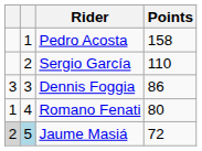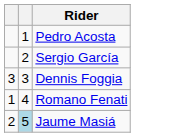- column: Points | 158 | 110 | 86 | 80 | 72
Jaume Masiá | column 1: lightgrey background -> no background
